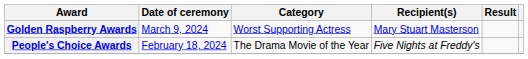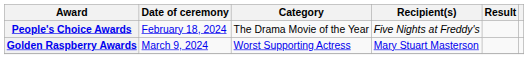rows swapped: People's Choice Awards <-> Golden Raspberry Awards
